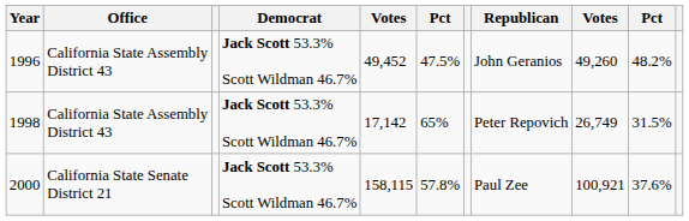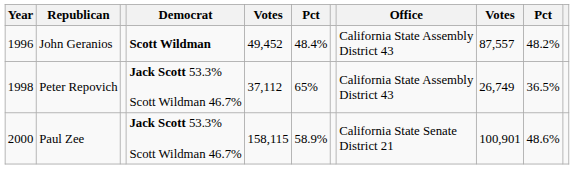columns swapped: Office <-> Republican
1996 | Democrat: Jack Scott 53.3% Scott Wildman 46.7% -> Scott Wildman
1996 | column 6: 47.5% -> 48.4%
1996 | column 9: 49,260 -> 87,557
1998 | column 5: 17,142 -> 37,112
1998 | column 10: 31.5% -> 36.5%
2000 | column 6: 57.8% -> 58.9%
2000 | column 9: 100,921 -> 100,901
2000 | column 10: 37.6% -> 48.6%
